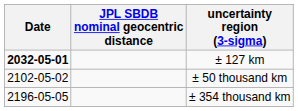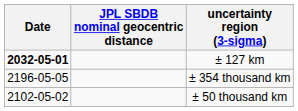rows swapped: ± 50 thousand km <-> ± 354 thousand km
